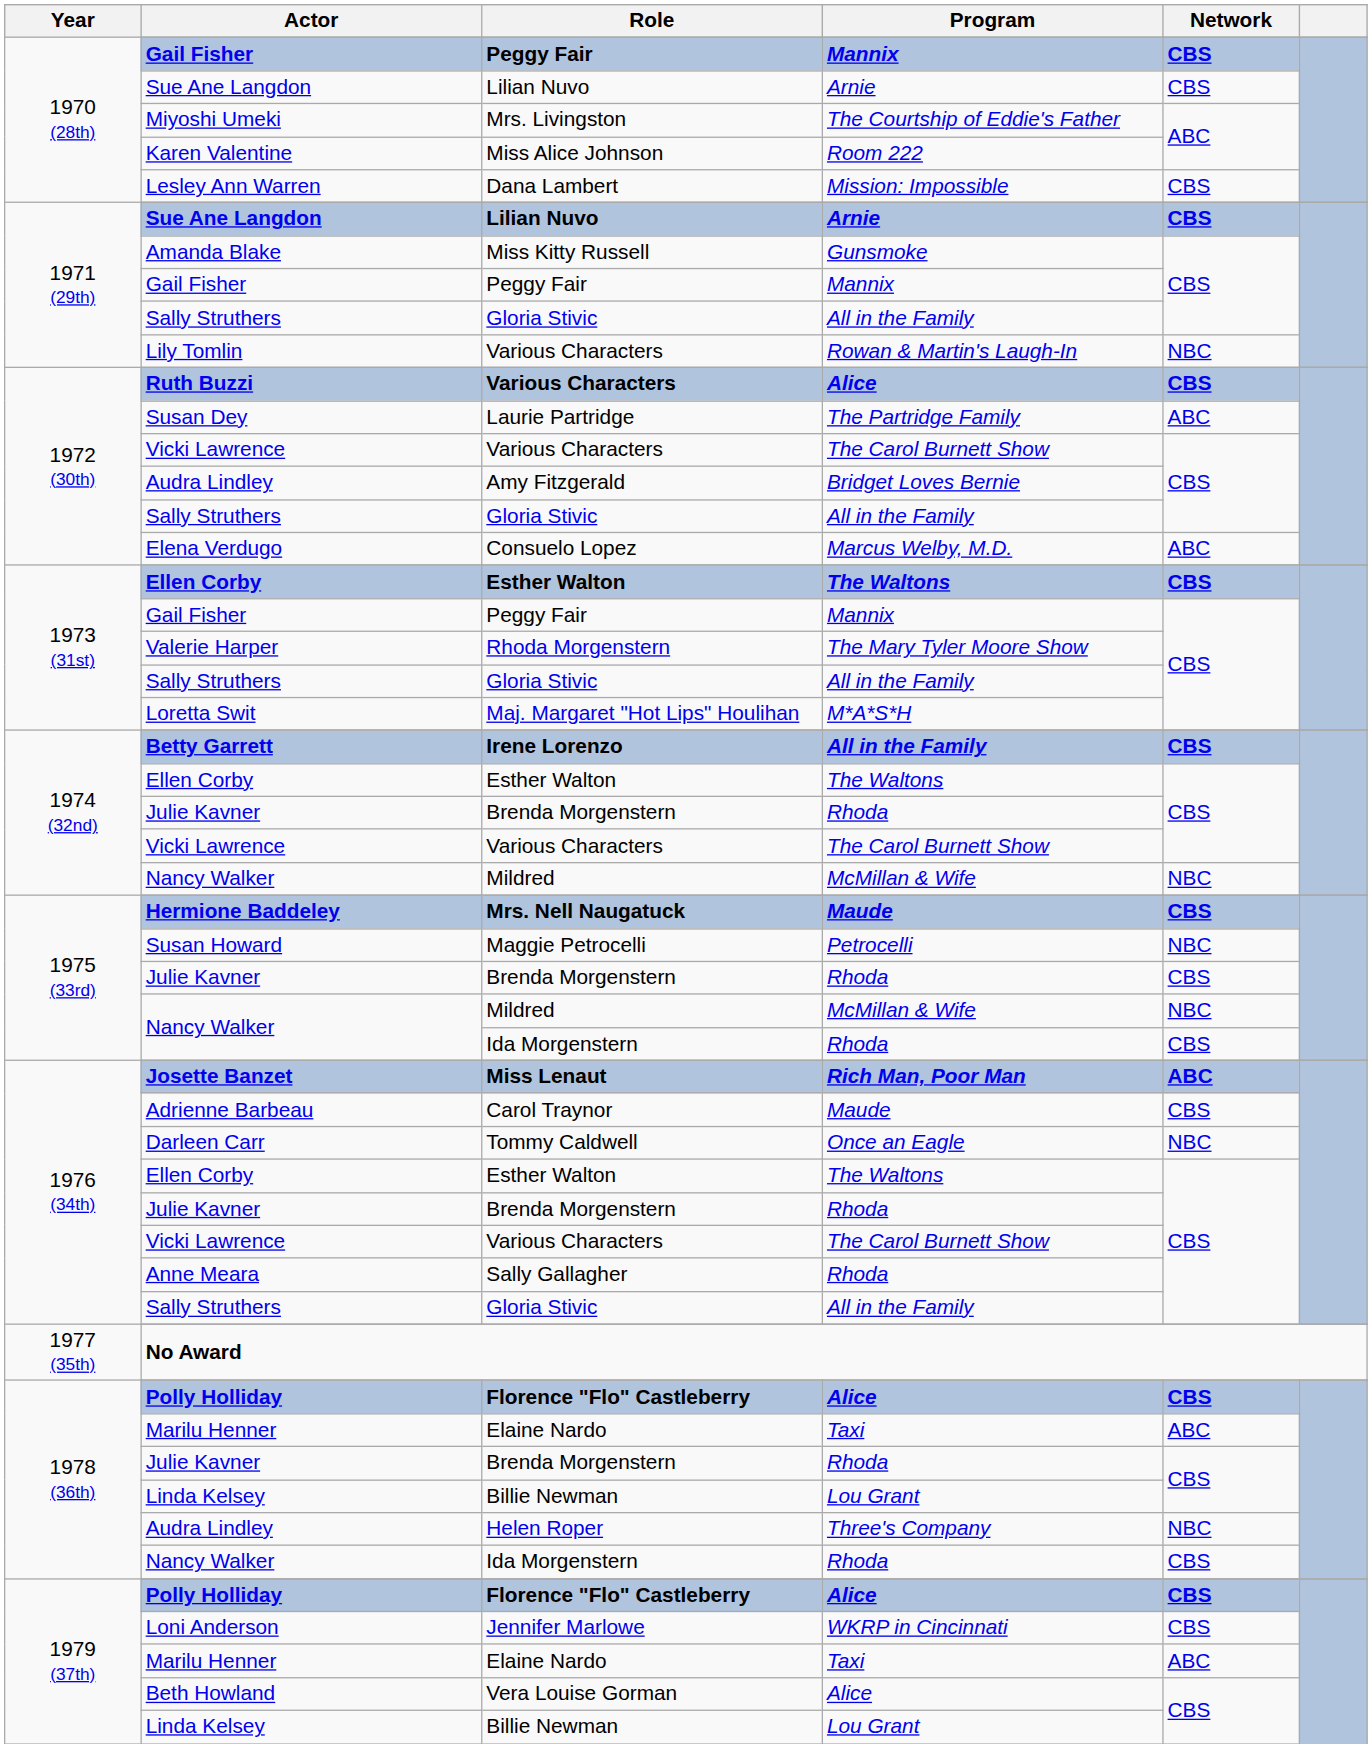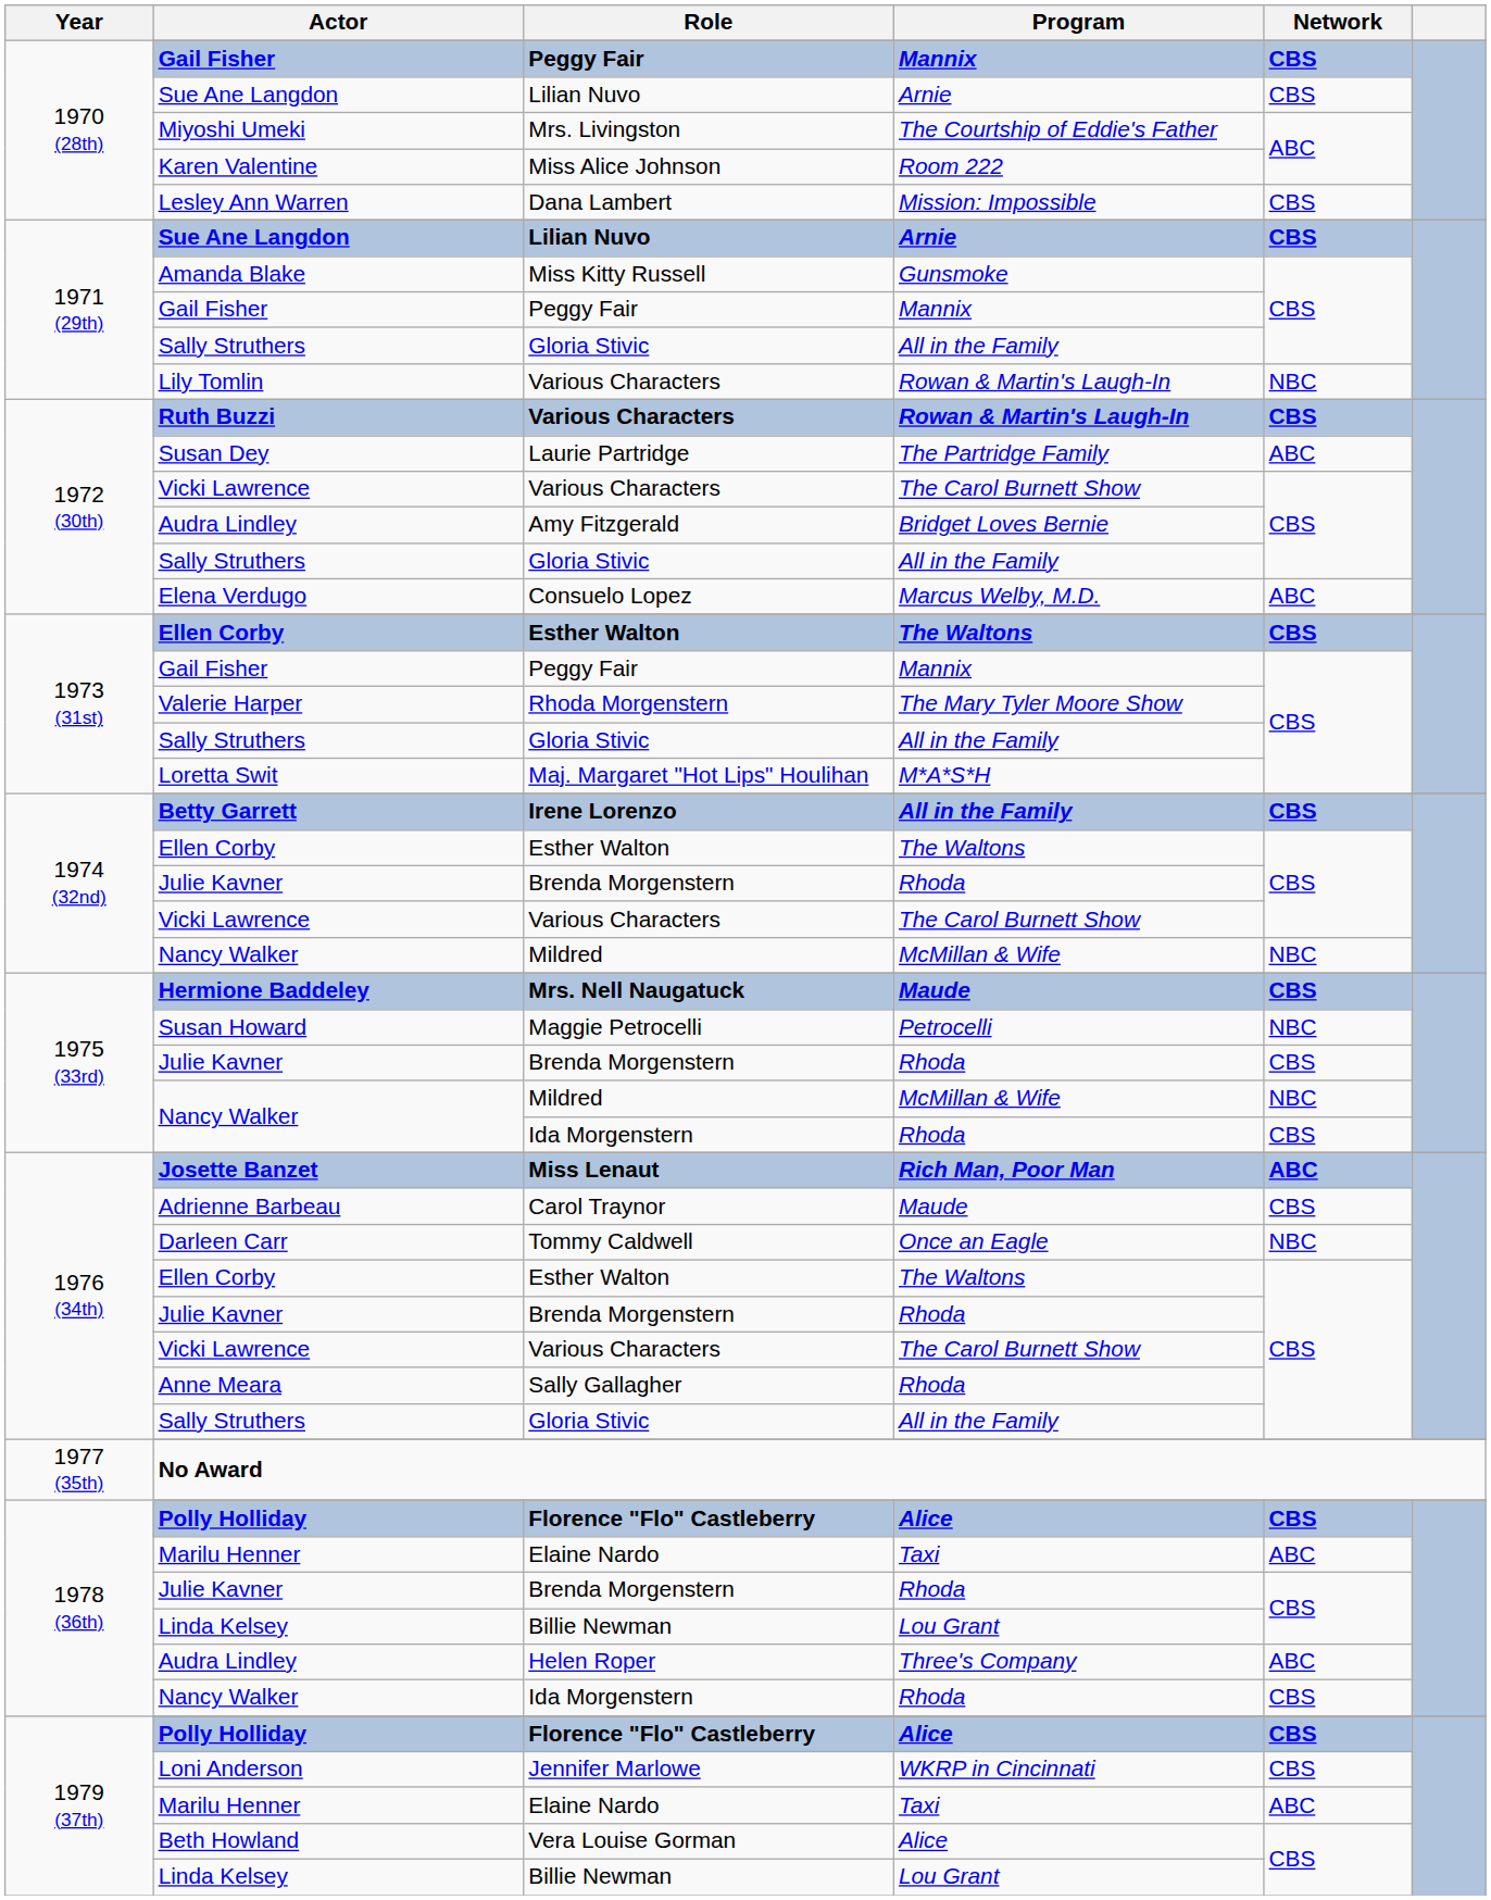Ruth Buzzi | Program: Alice -> Rowan & Martin's Laugh-In
1978 (36th) / Audra Lindley | Network: NBC -> ABC
